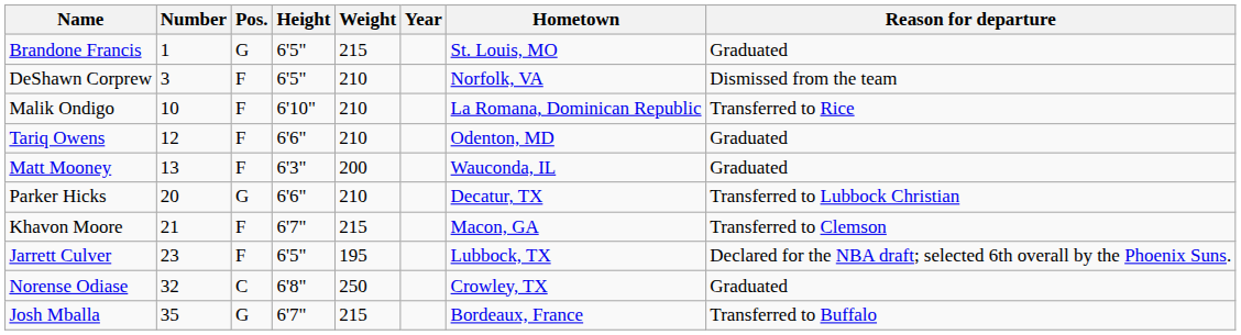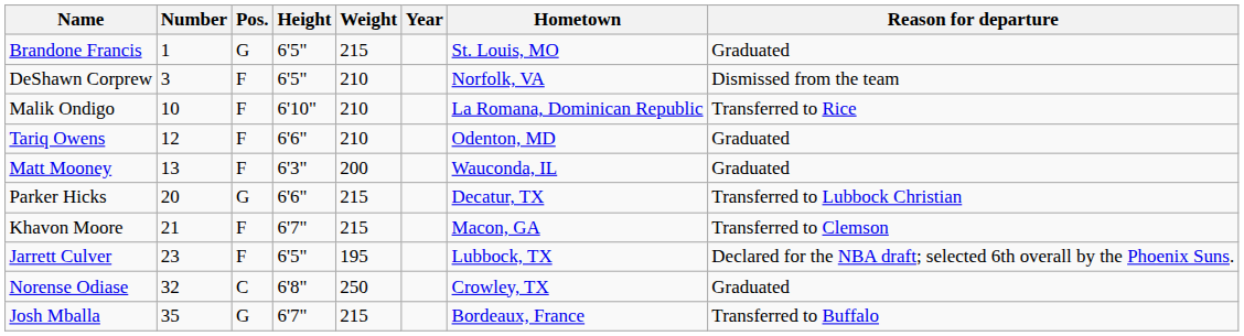Parker Hicks | Weight: 210 -> 215
